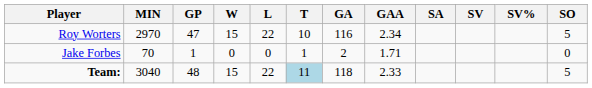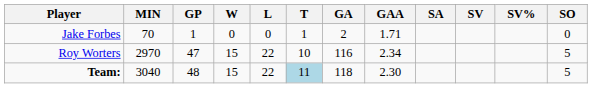rows swapped: Roy Worters <-> Jake Forbes
Team: | GAA: 2.33 -> 2.30
